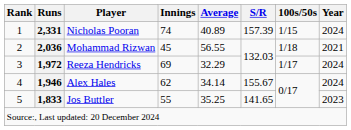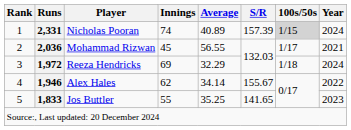Nicholas Pooran | 100s/50s: no background -> lightgrey background
Mohammad Rizwan | 100s/50s: 1/18 -> 1/17
Reeza Hendricks | 100s/50s: 1/17 -> 1/18
Alex Hales | Year: 2024 -> 2022
